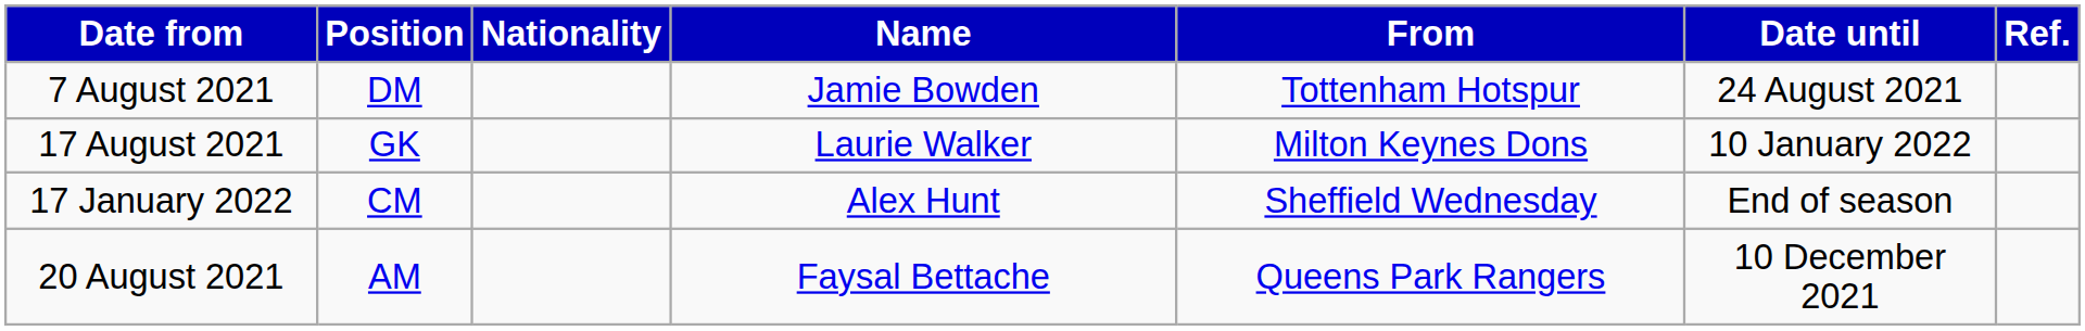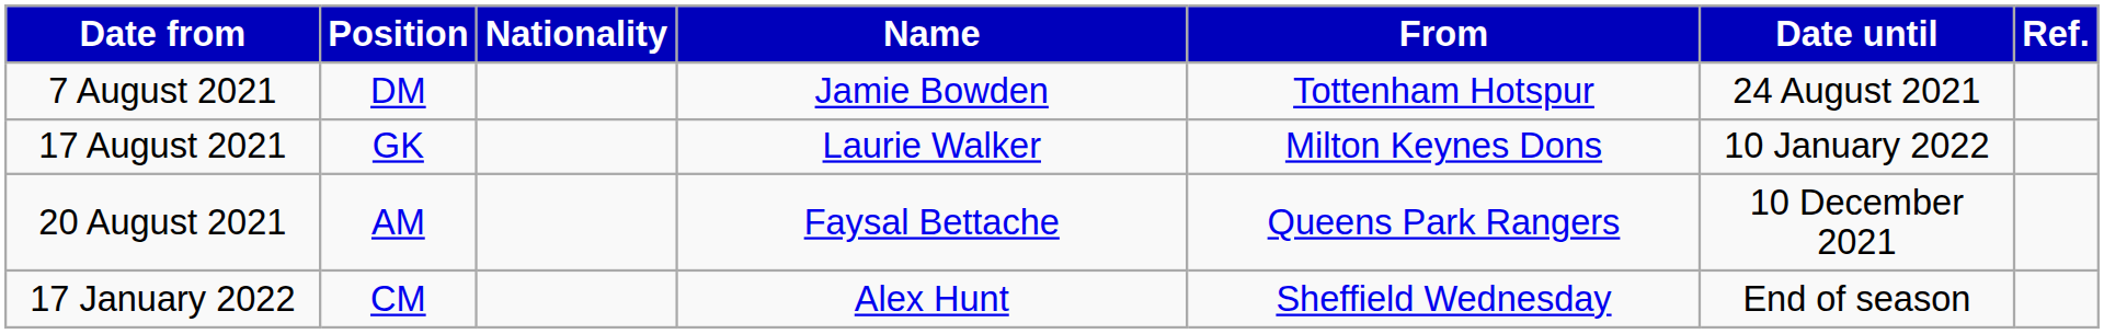rows swapped: 20 August 2021 <-> 17 January 2022
